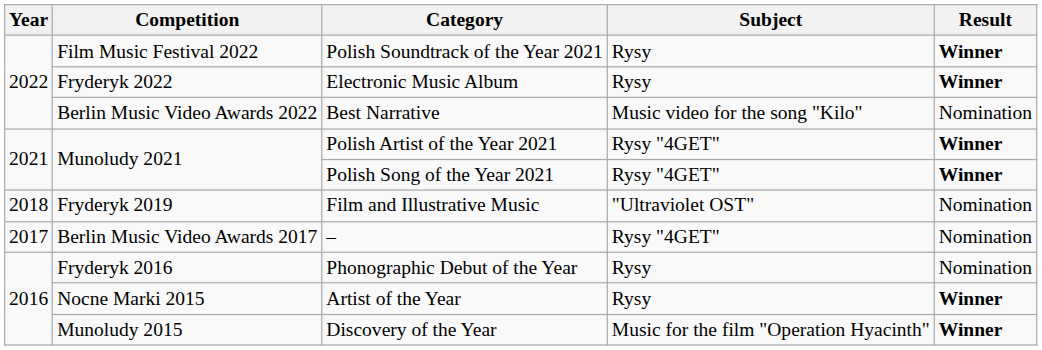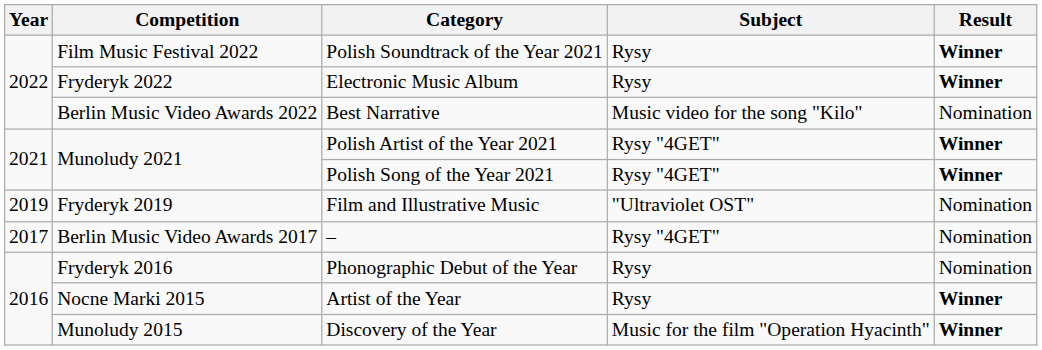Film and Illustrative Music | Year: 2018 -> 2019
